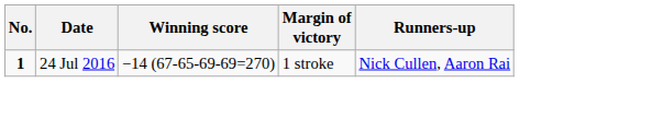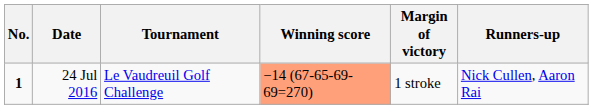+ column: Tournament | Le Vaudreuil Golf Challenge
24 Jul 2016 | Winning score: no background -> lightsalmon background
